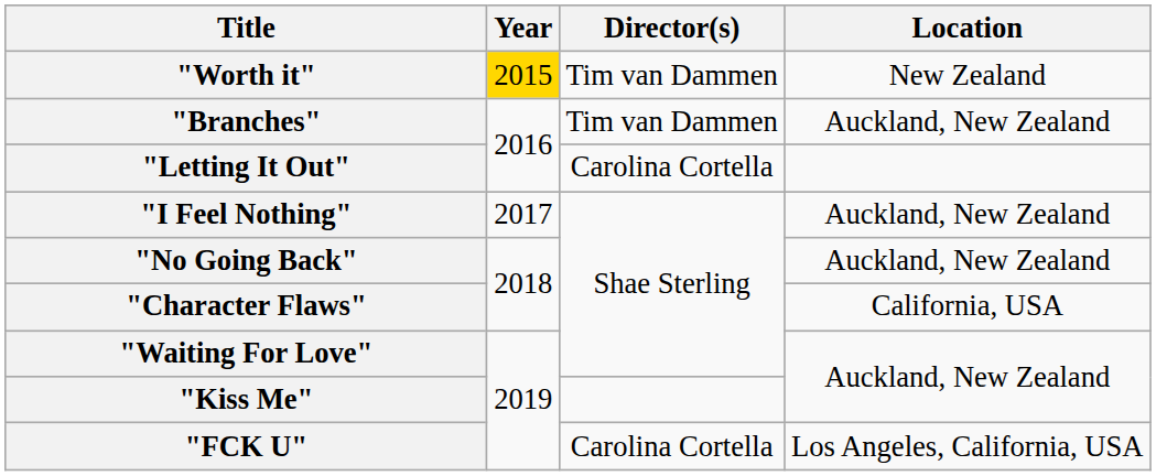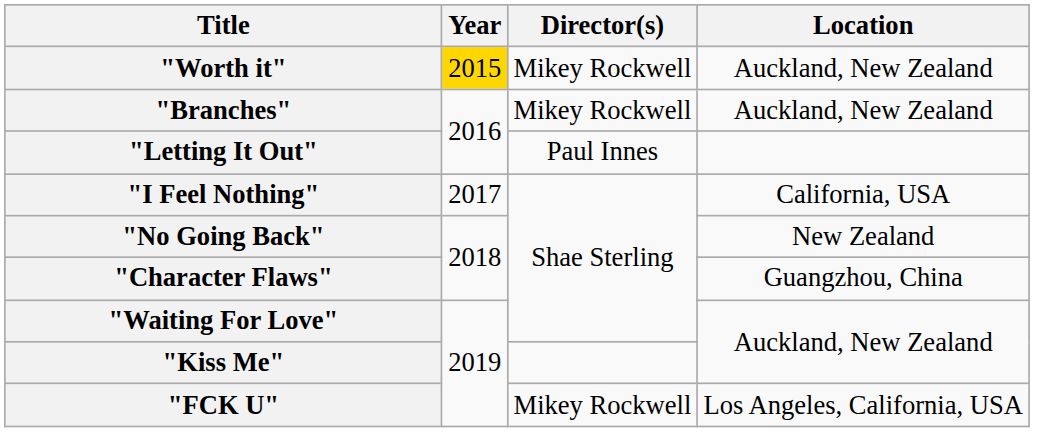"Worth it" | Director(s): Tim van Dammen -> Mikey Rockwell
"Worth it" | Location: New Zealand -> Auckland, New Zealand
"Branches" | Director(s): Tim van Dammen -> Mikey Rockwell
"Letting It Out" | Director(s): Carolina Cortella -> Paul Innes
"I Feel Nothing" | Location: Auckland, New Zealand -> California, USA
"No Going Back" | Location: Auckland, New Zealand -> New Zealand
"Character Flaws" | Location: California, USA -> Guangzhou, China
"FCK U" | Director(s): Carolina Cortella -> Mikey Rockwell
